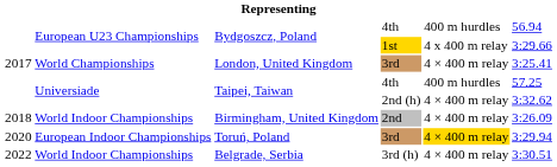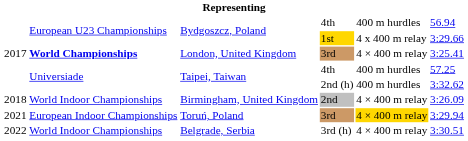London, United Kingdom | column 2: normal -> bold
Taipei, Taiwan / 2nd (h) | column 5: 4 × 400 m relay -> 400 m hurdles
Toruń, Poland | column 1: 2020 -> 2021
